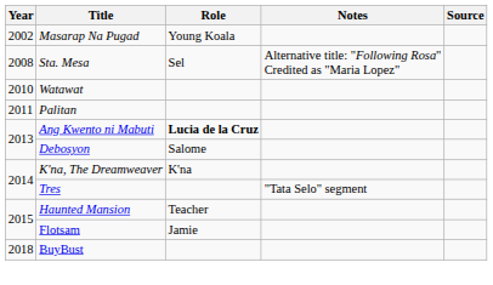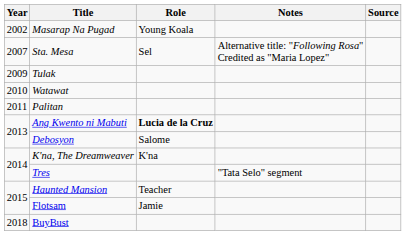Sta. Mesa | Year: 2008 -> 2007
+ row: 2009 | Tulak
